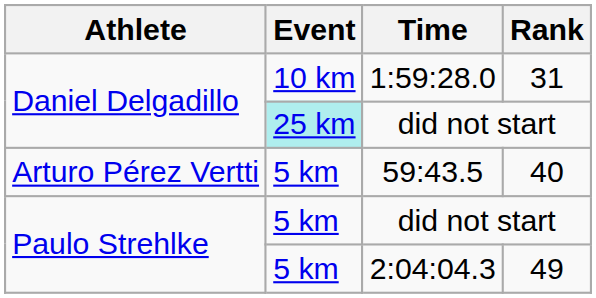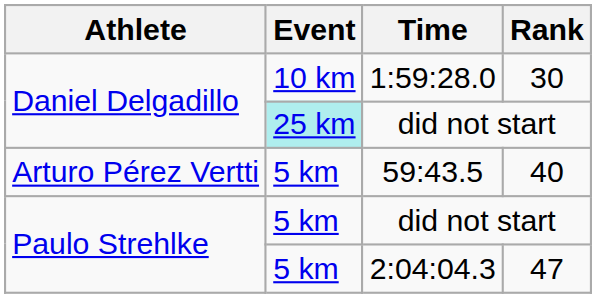1:59:28.0 | Rank: 31 -> 30
2:04:04.3 | Rank: 49 -> 47
